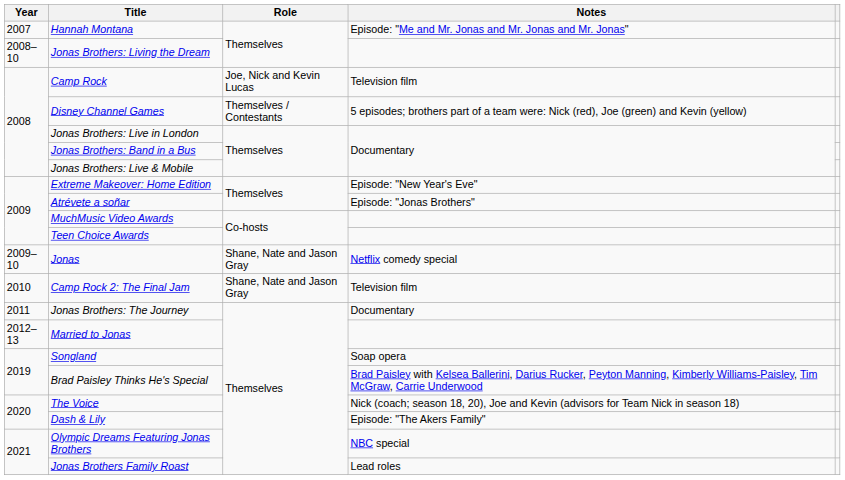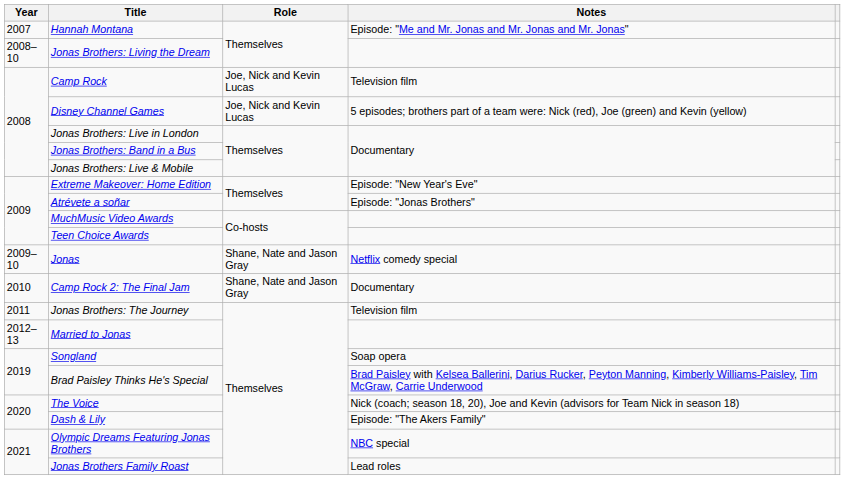Disney Channel Games | Role: Themselves / Contestants -> Joe, Nick and Kevin Lucas
Camp Rock 2: The Final Jam | Notes: Television film -> Documentary
Jonas Brothers: The Journey | Notes: Documentary -> Television film
